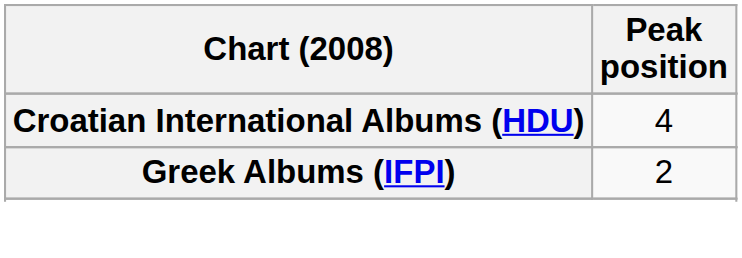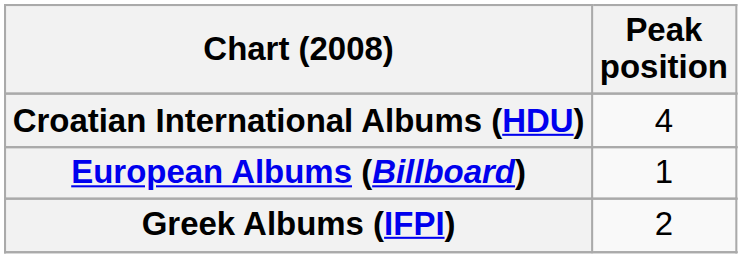+ row: European Albums (Billboard) | 1
